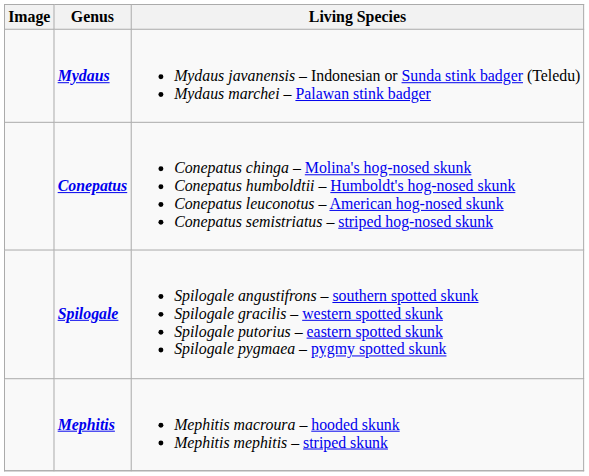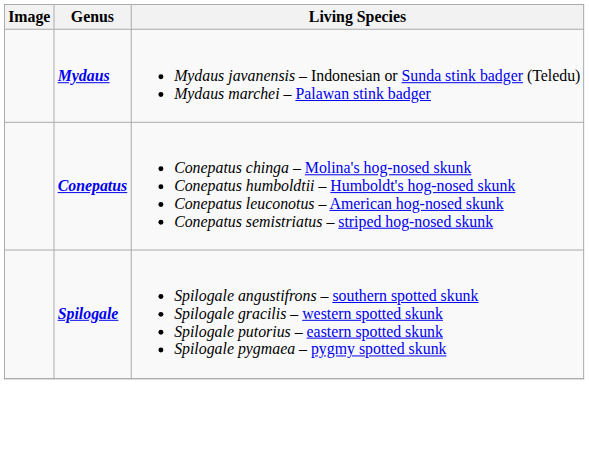- row: Mephitis | Mephitis macroura – hooded skunk Mephitis mephitis – striped skunk
